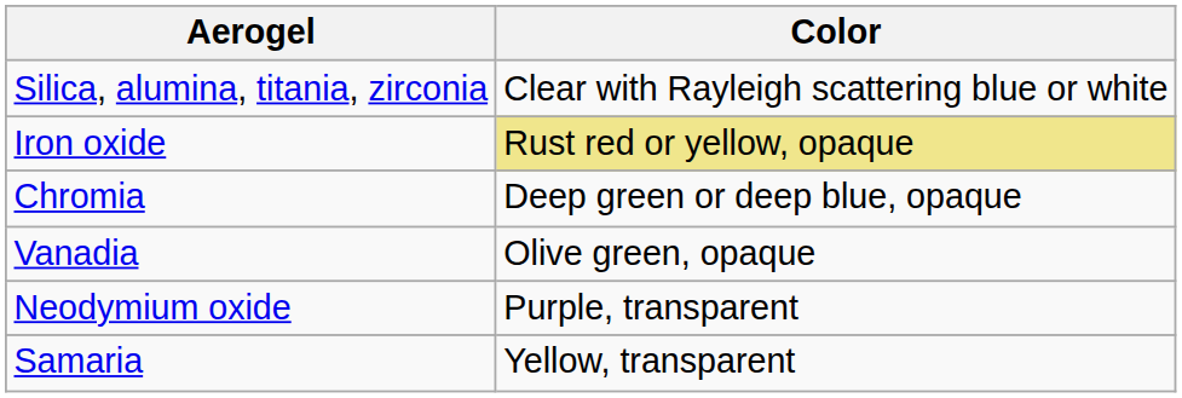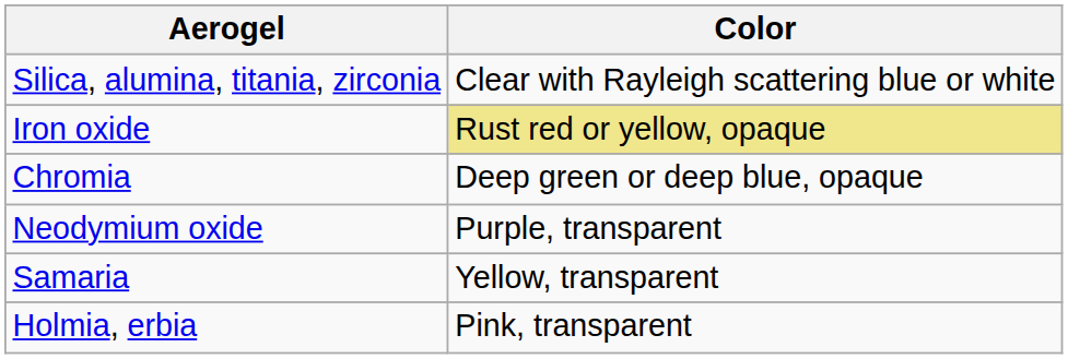- row: Vanadia | Olive green, opaque
+ row: Holmia, erbia | Pink, transparent
